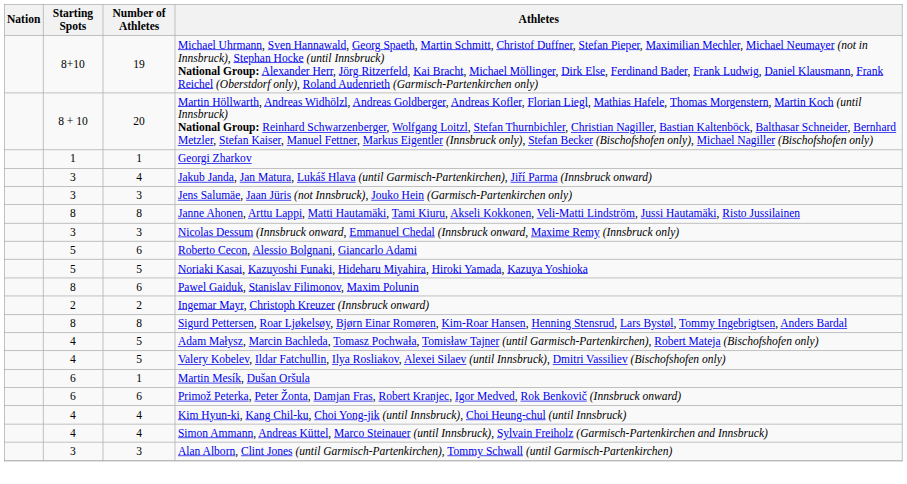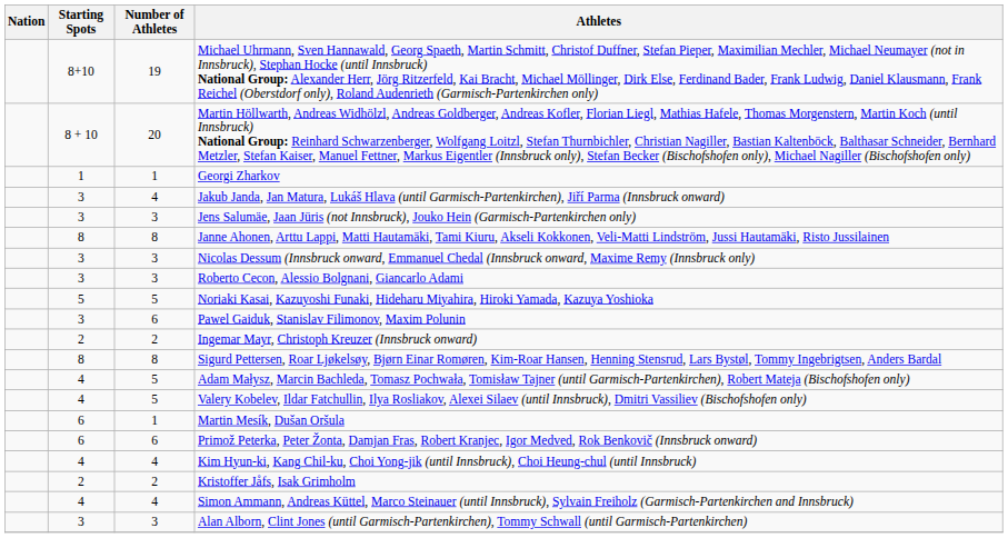Roberto Cecon, Alessio Bolgnani, Giancarlo Adami | Starting Spots: 5 -> 3
Roberto Cecon, Alessio Bolgnani, Giancarlo Adami | Number of Athletes: 6 -> 3
Pawel Gaiduk, Stanislav Filimonov, Maxim Polunin | Starting Spots: 8 -> 3
+ row: 2 | 2 | Kristoffer Jåfs, Isak Grimholm
